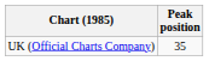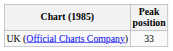UK (Official Charts Company) | Peak position: 35 -> 33
